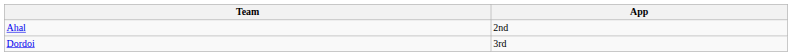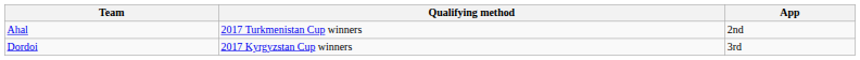+ column: Qualifying method | 2017 Turkmenistan Cup winners | 2017 Kyrgyzstan Cup winners
